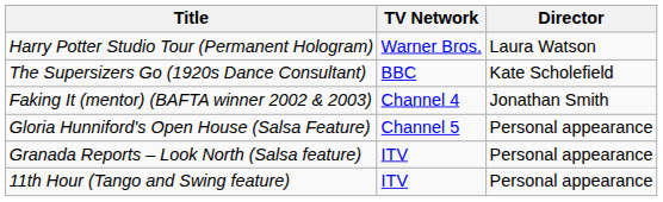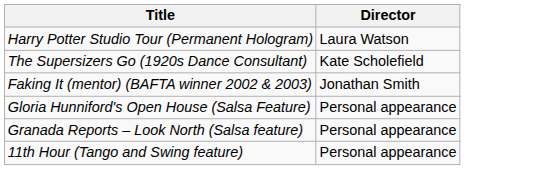- column: TV Network | Warner Bros. | BBC | Channel 4 | Channel 5 | ITV | ITV
